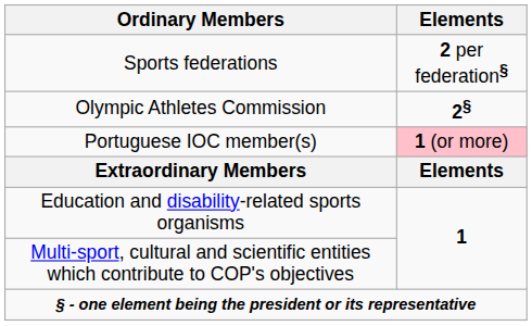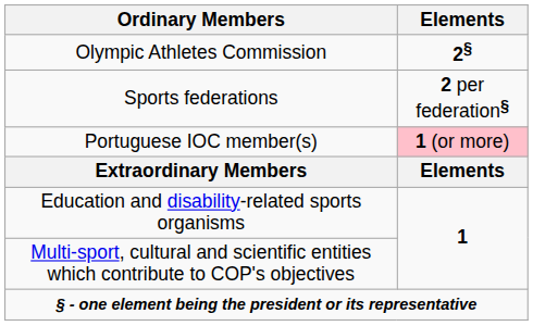rows swapped: Sports federations <-> Olympic Athletes Commission
